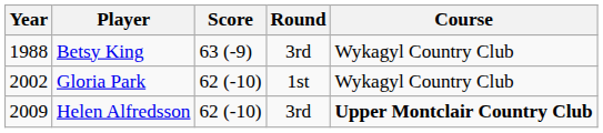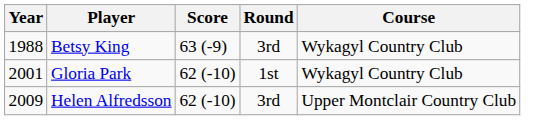Gloria Park | Year: 2002 -> 2001
Helen Alfredsson | Course: bold -> normal
